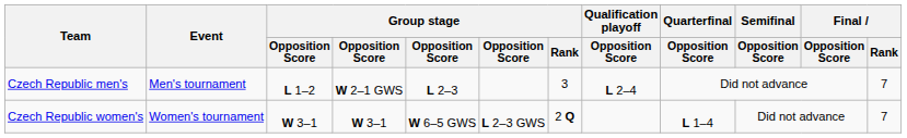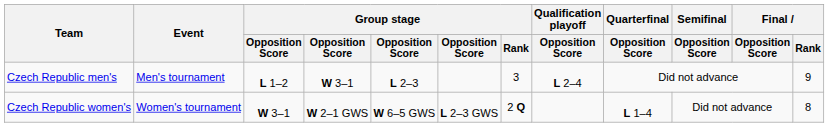Czech Republic men's | column 4: W 2–1 GWS -> W 3–1
Czech Republic men's | Final / Rank: 7 -> 9
Czech Republic women's | column 4: W 3–1 -> W 2–1 GWS
Czech Republic women's | Final / Rank: 7 -> 8
